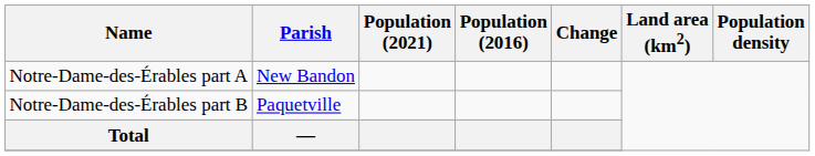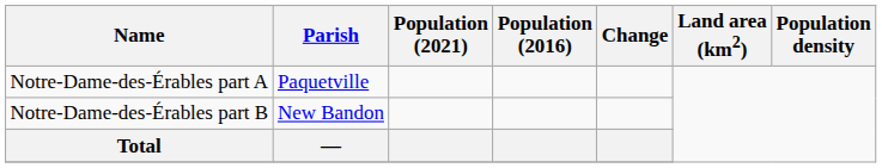Notre-Dame-des-Érables part A | Parish: New Bandon -> Paquetville
Notre-Dame-des-Érables part B | Parish: Paquetville -> New Bandon
